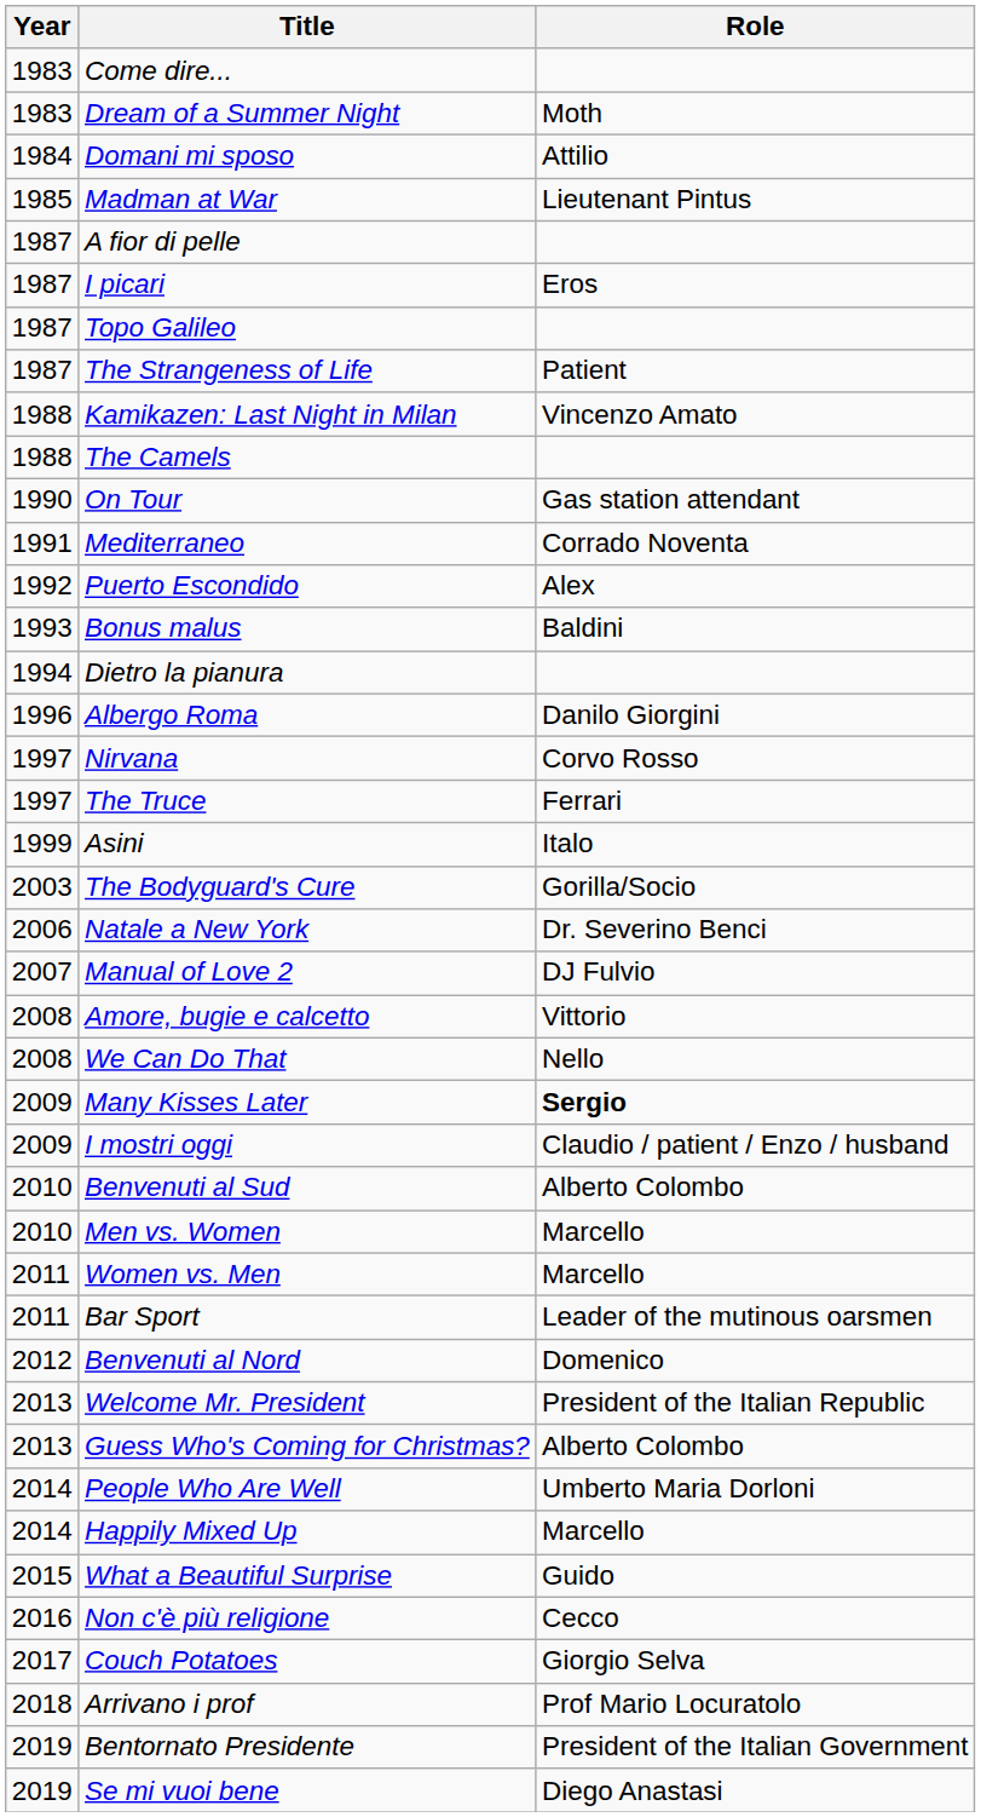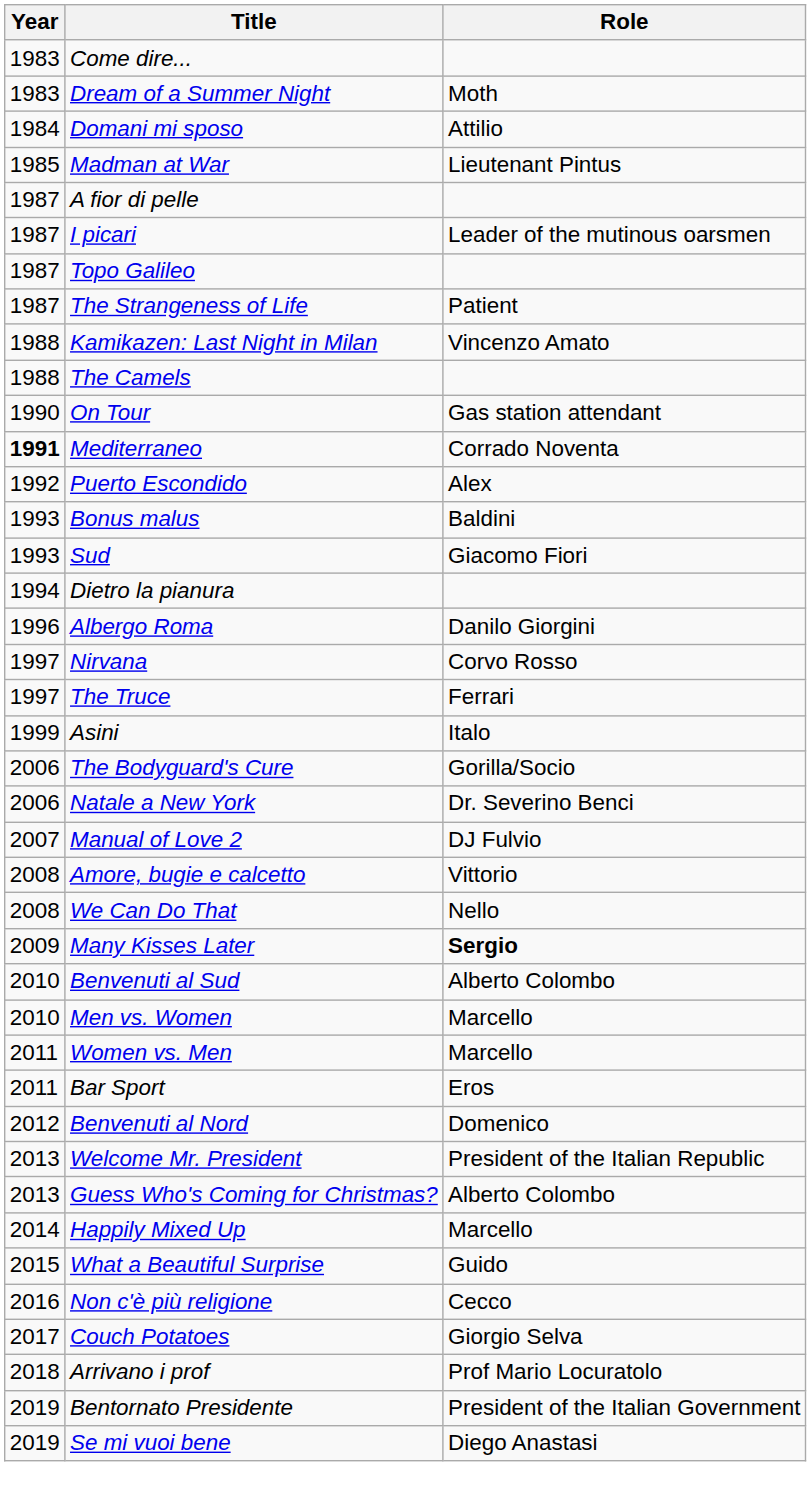I picari | Role: Eros -> Leader of the mutinous oarsmen
Mediterraneo | Year: normal -> bold
+ row: 1993 | Sud | Giacomo Fiori
The Bodyguard's Cure | Year: 2003 -> 2006
- row: 2009 | I mostri oggi | Claudio / patient / Enzo / husband
Bar Sport | Role: Leader of the mutinous oarsmen -> Eros
- row: 2014 | People Who Are Well | Umberto Maria Dorloni
